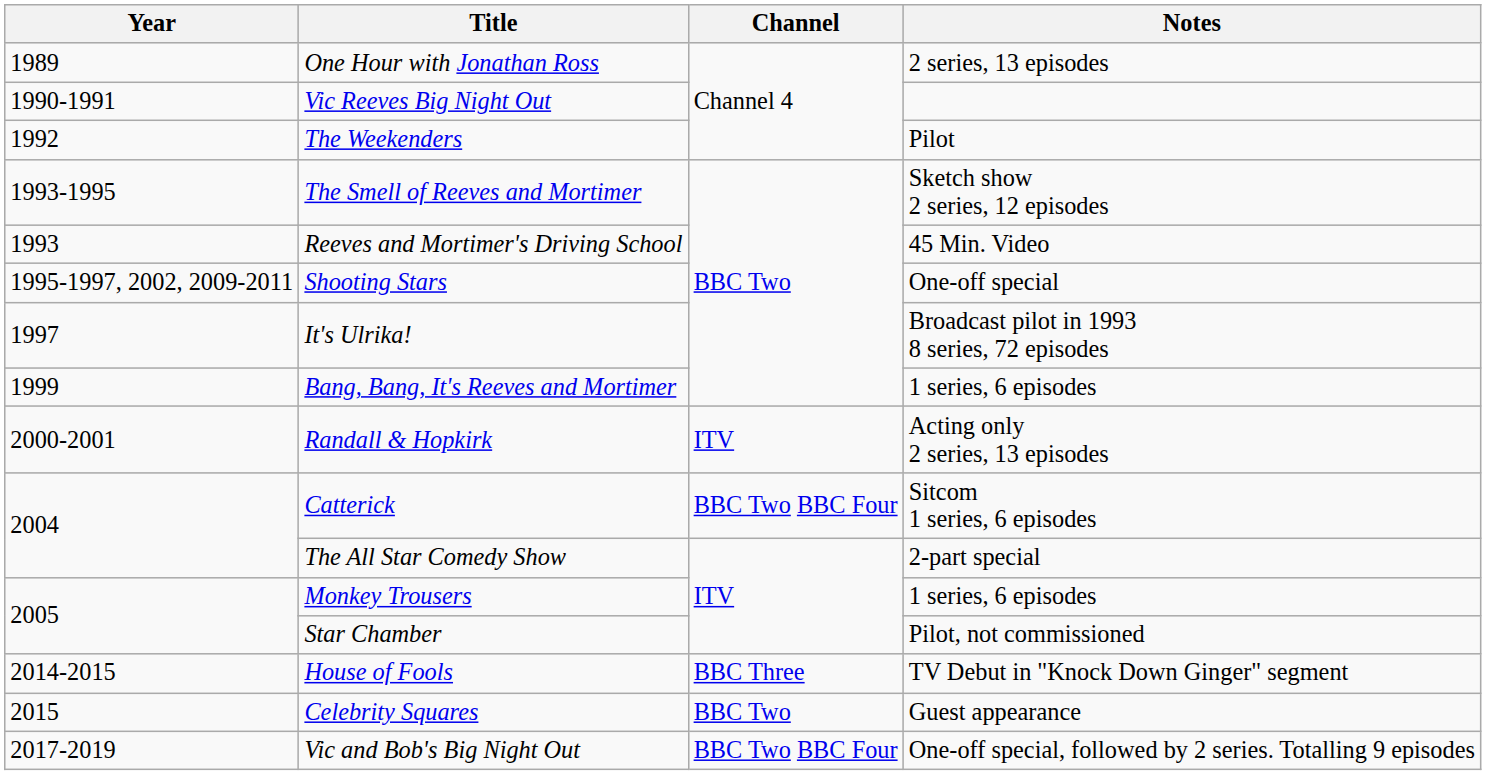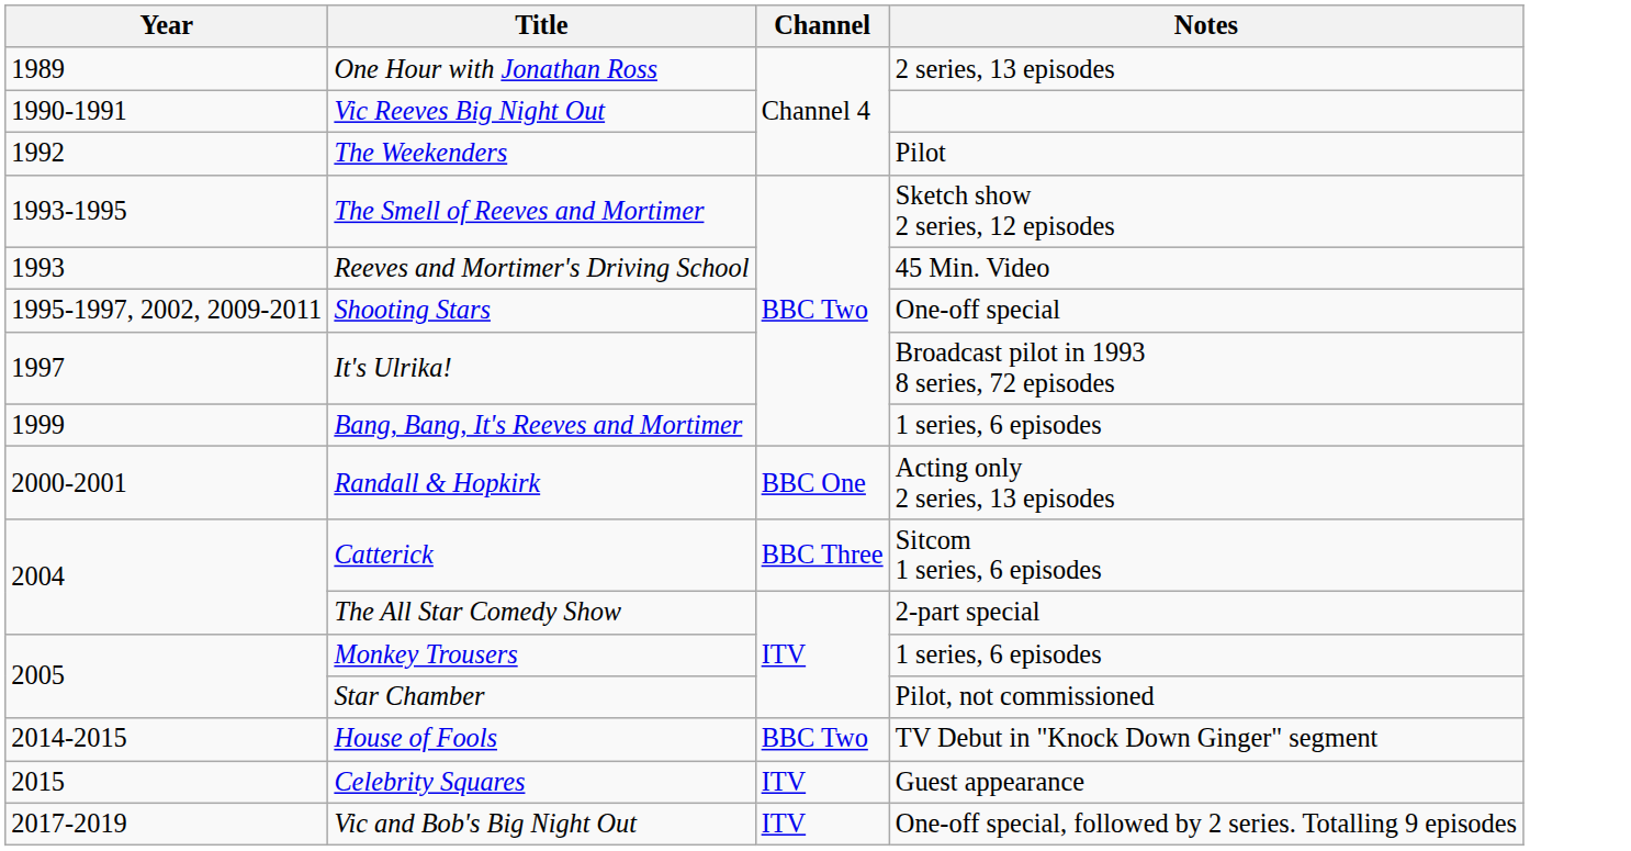Randall & Hopkirk | Channel: ITV -> BBC One
Catterick | Channel: BBC Two BBC Four -> BBC Three
House of Fools | Channel: BBC Three -> BBC Two
Celebrity Squares | Channel: BBC Two -> ITV
Vic and Bob's Big Night Out | Channel: BBC Two BBC Four -> ITV
